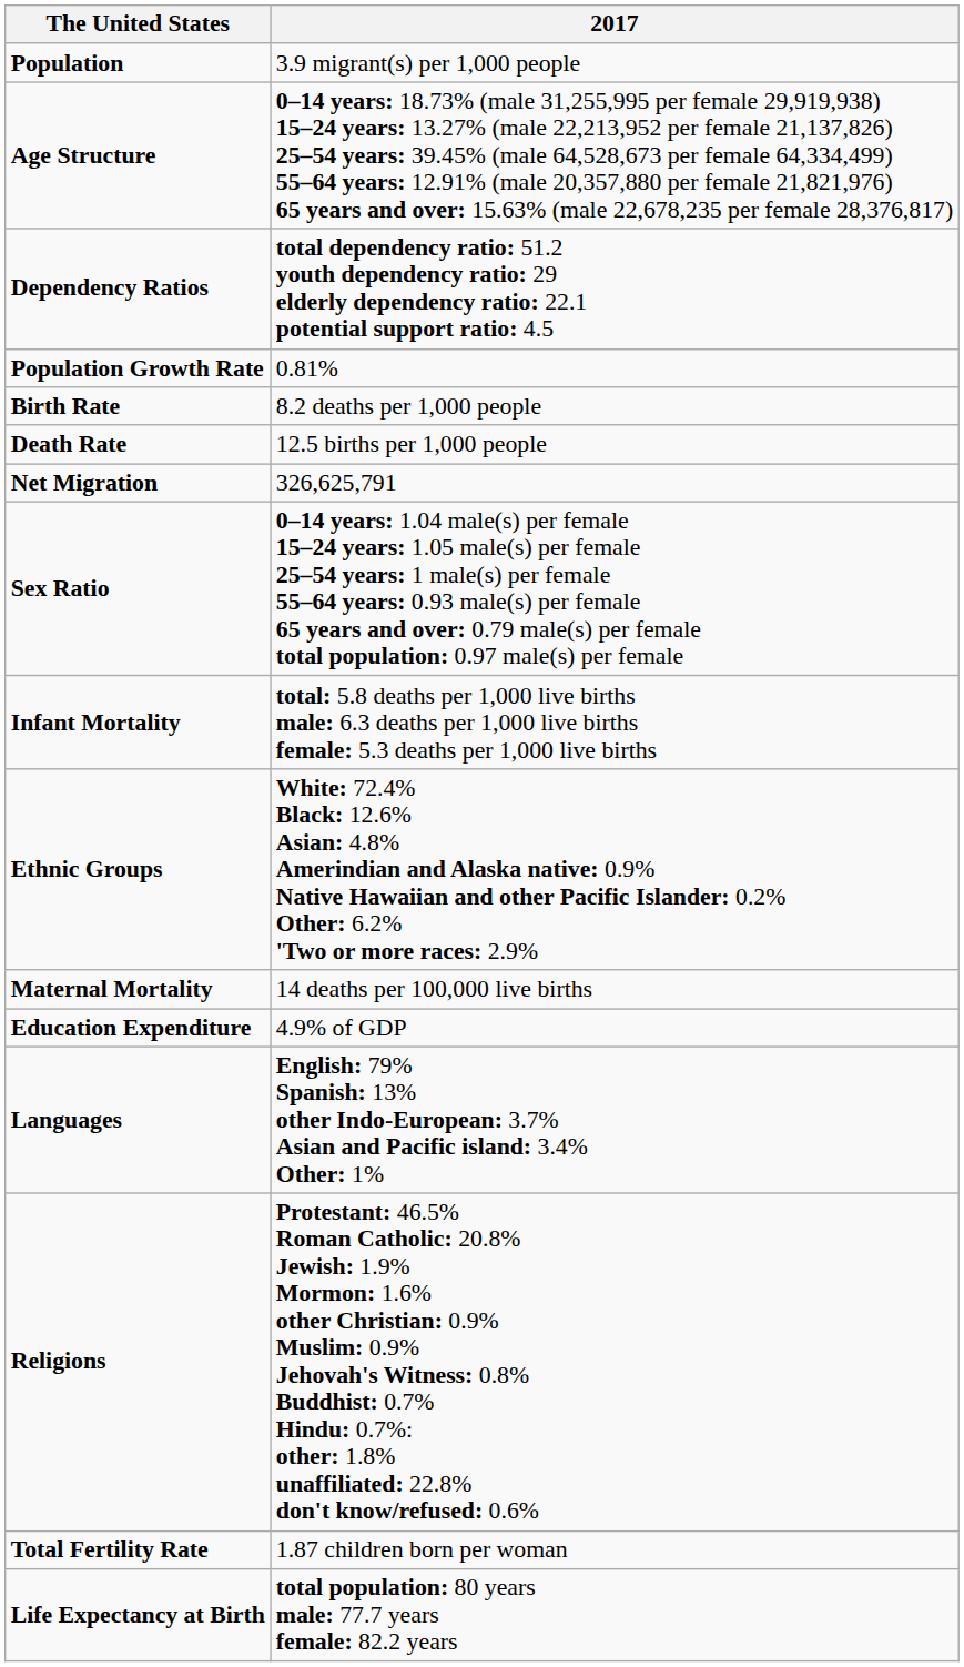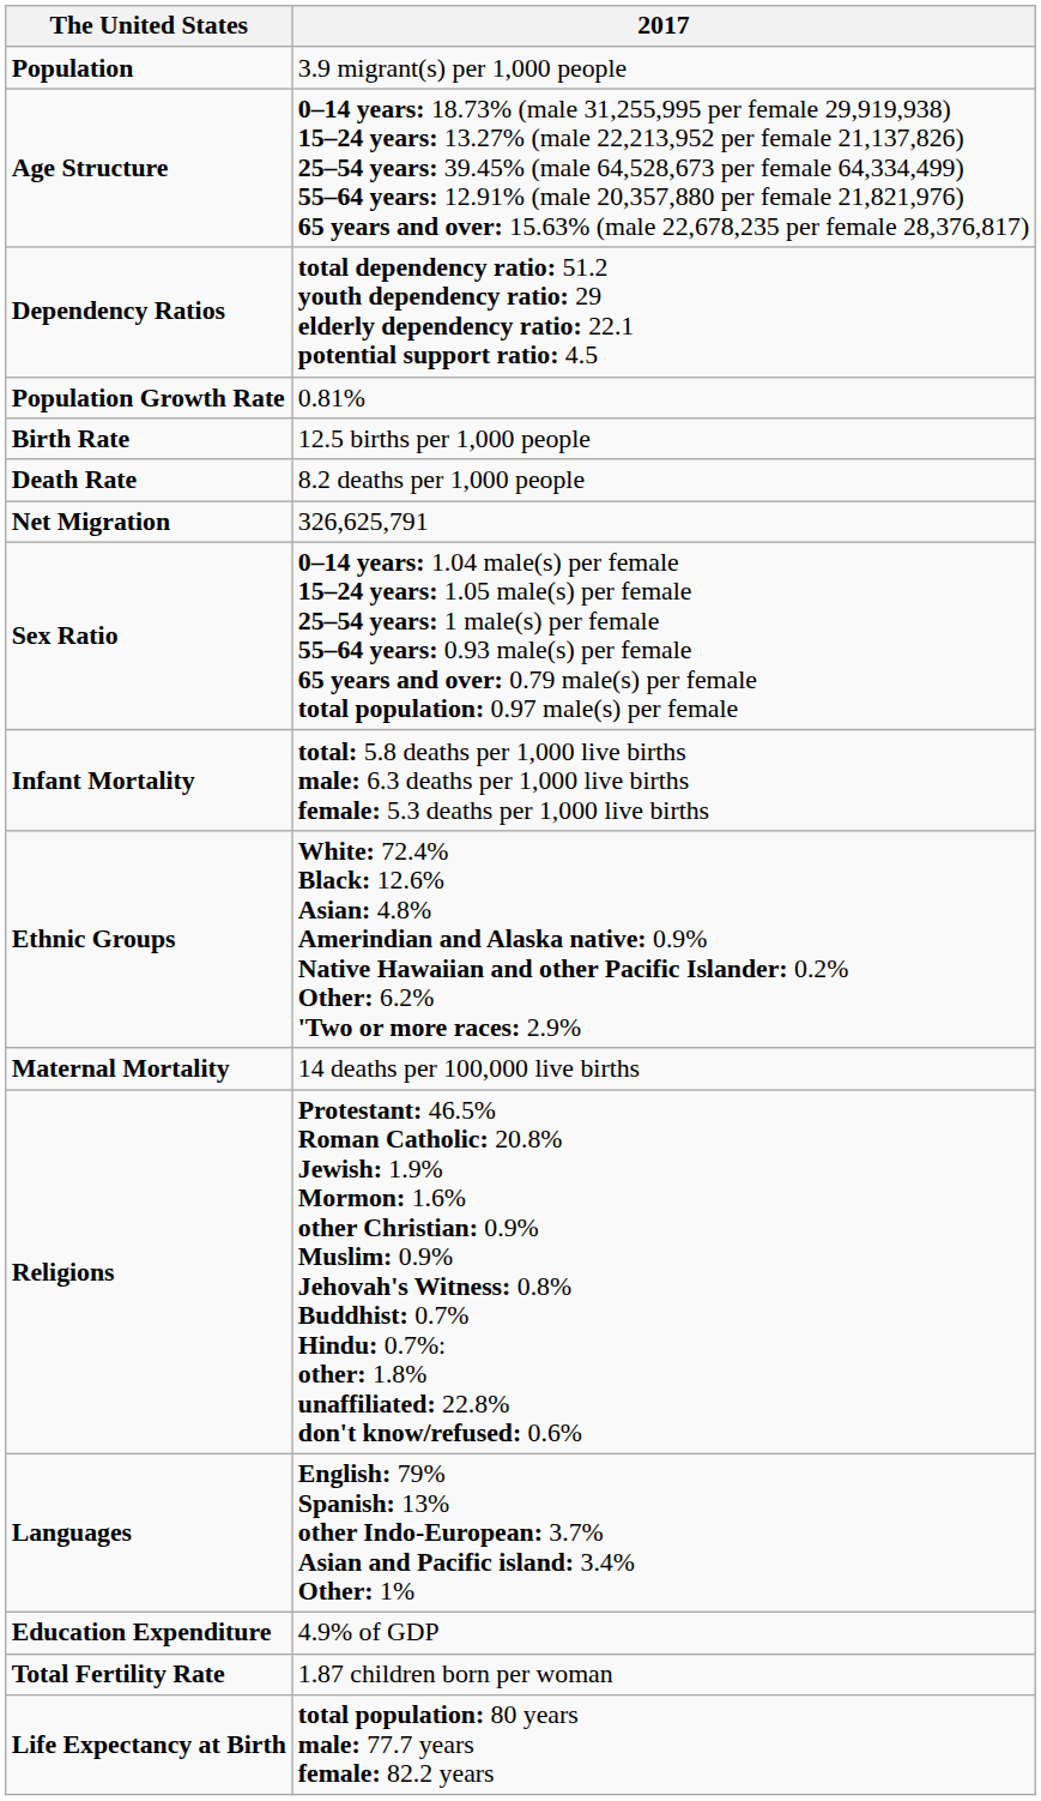Birth Rate | 2017: 8.2 deaths per 1,000 people -> 12.5 births per 1,000 people
Death Rate | 2017: 12.5 births per 1,000 people -> 8.2 deaths per 1,000 people
rows swapped: Education Expenditure <-> Religions
